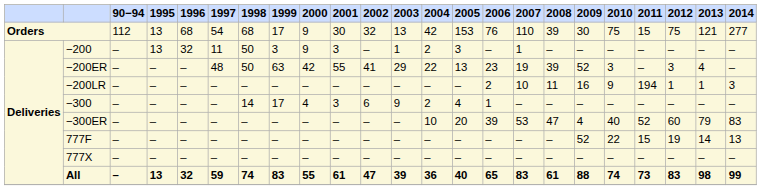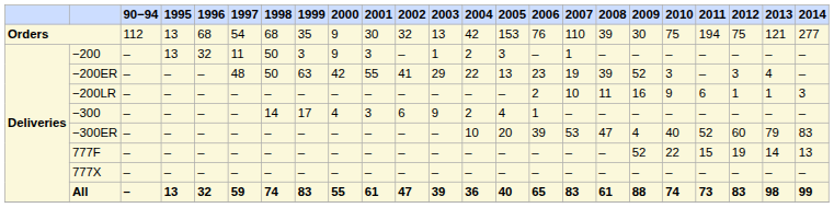Orders | column 8: 17 -> 35
Orders | column 20: 15 -> 194
−200LR | column 20: 194 -> 6
